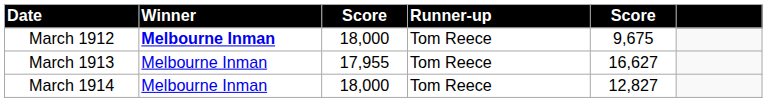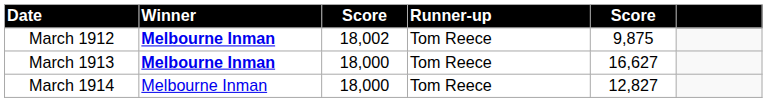March 1912 | column 3: 18,000 -> 18,002
March 1912 | column 5: 9,675 -> 9,875
March 1913 | Winner: normal -> bold
March 1913 | column 3: 17,955 -> 18,000
